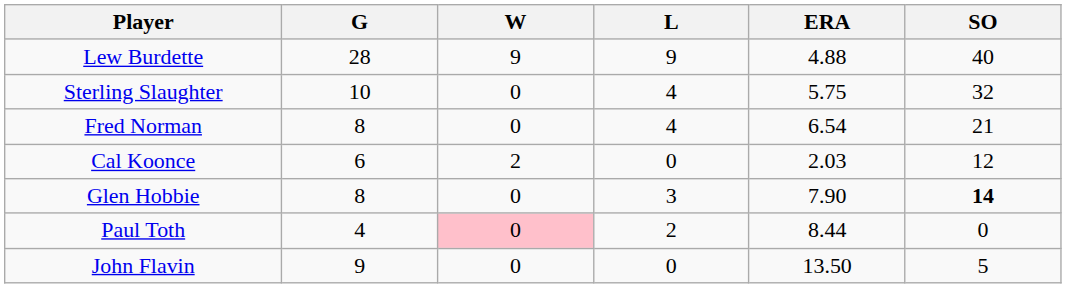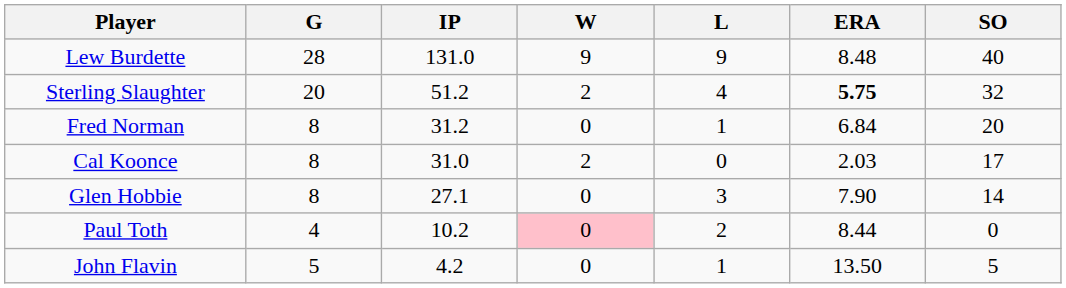+ column: IP | 131.0 | 51.2 | 31.2 | 31.0 | 27.1 | 10.2 | 4.2
Lew Burdette | ERA: 4.88 -> 8.48
Sterling Slaughter | G: 10 -> 20
Sterling Slaughter | W: 0 -> 2
Sterling Slaughter | ERA: normal -> bold
Fred Norman | L: 4 -> 1
Fred Norman | ERA: 6.54 -> 6.84
Fred Norman | SO: 21 -> 20
Cal Koonce | G: 6 -> 8
Cal Koonce | SO: 12 -> 17
Glen Hobbie | SO: bold -> normal
John Flavin | G: 9 -> 5
John Flavin | L: 0 -> 1
